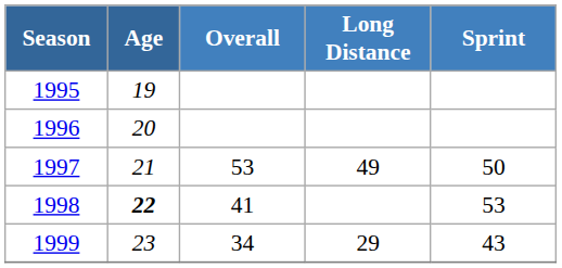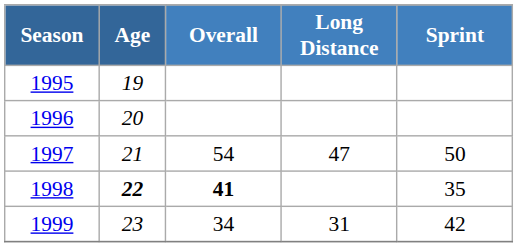1997 | Overall: 53 -> 54
1997 | Long Distance: 49 -> 47
1998 | Overall: normal -> bold
1998 | Sprint: 53 -> 35
1999 | Long Distance: 29 -> 31
1999 | Sprint: 43 -> 42
